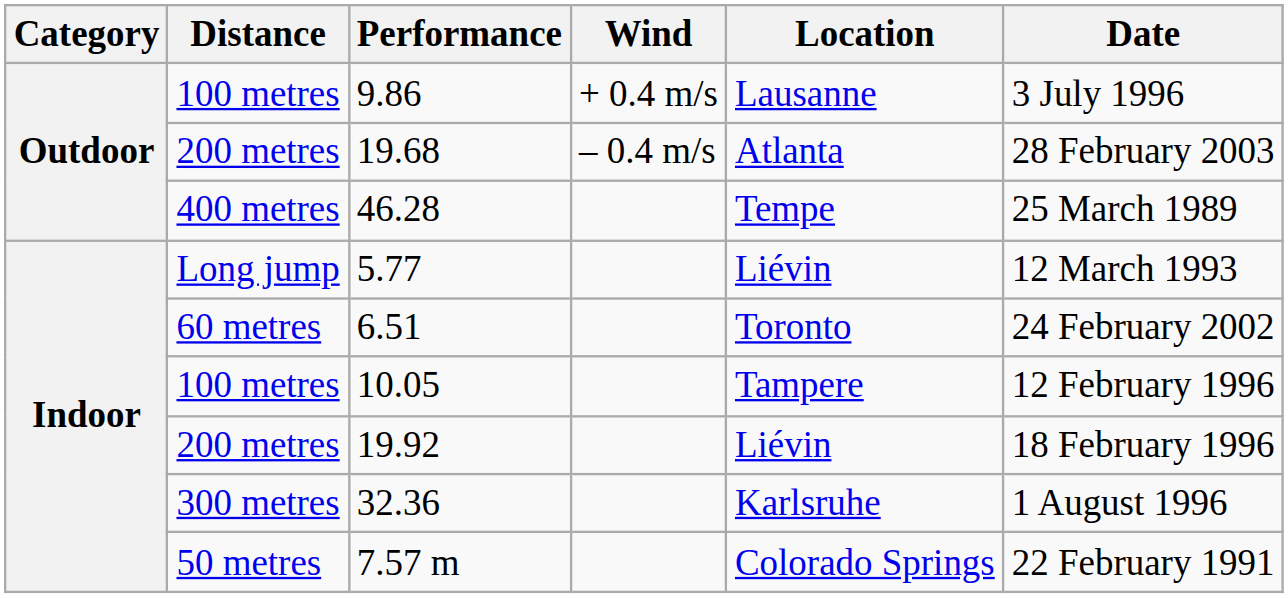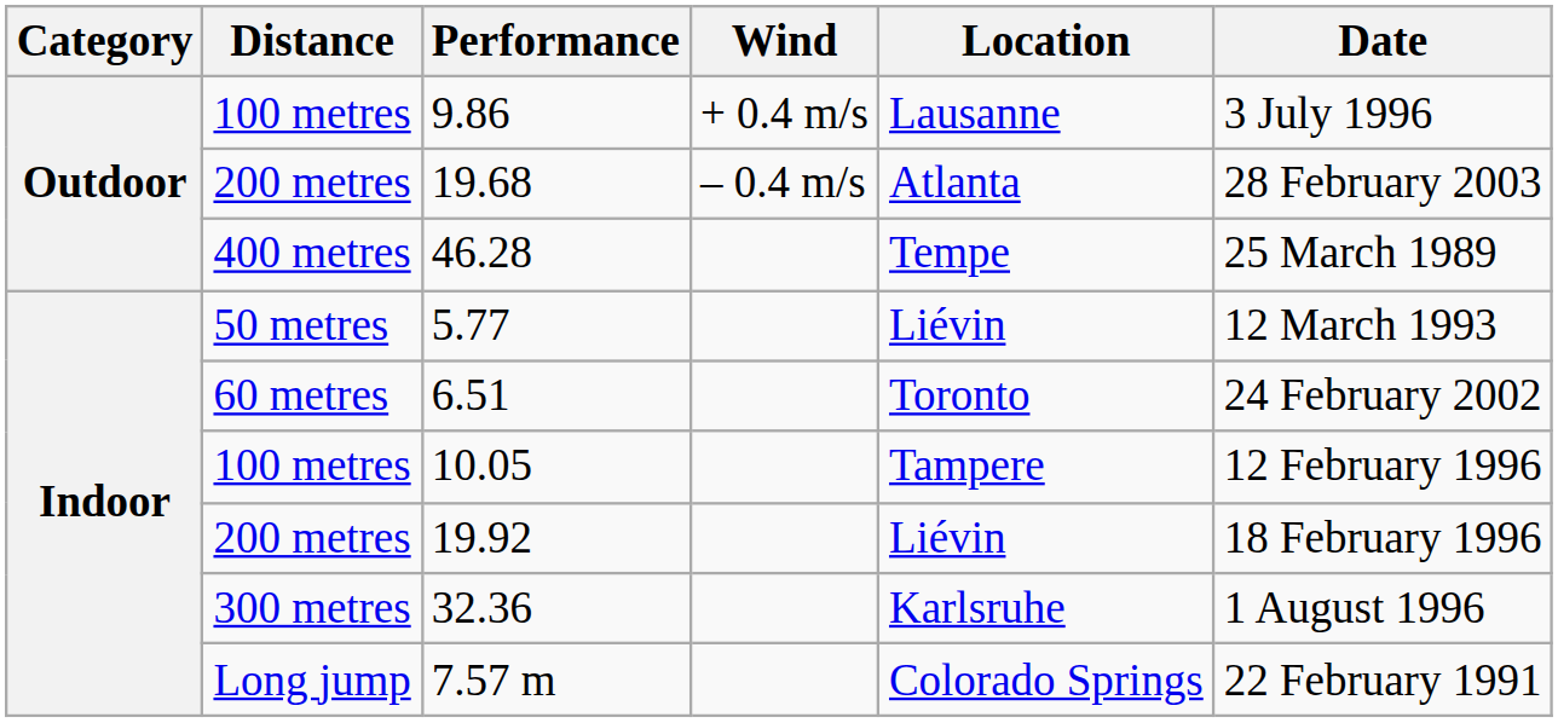5.77 | Distance: Long jump -> 50 metres
7.57 m | Distance: 50 metres -> Long jump
